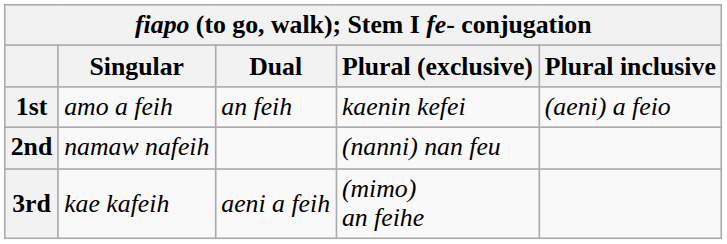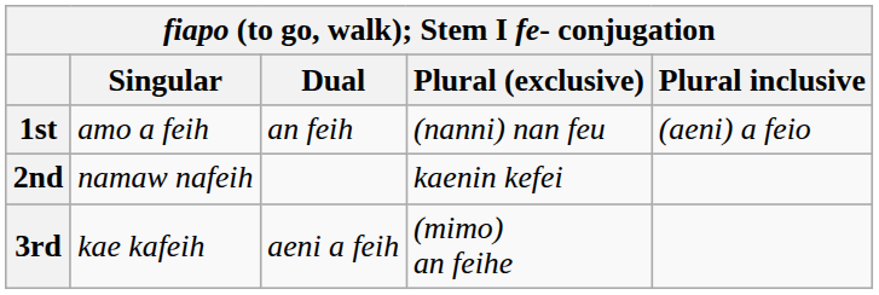1st | Plural (exclusive): kaenin kefei -> (nanni) nan feu
2nd | Plural (exclusive): (nanni) nan feu -> kaenin kefei
